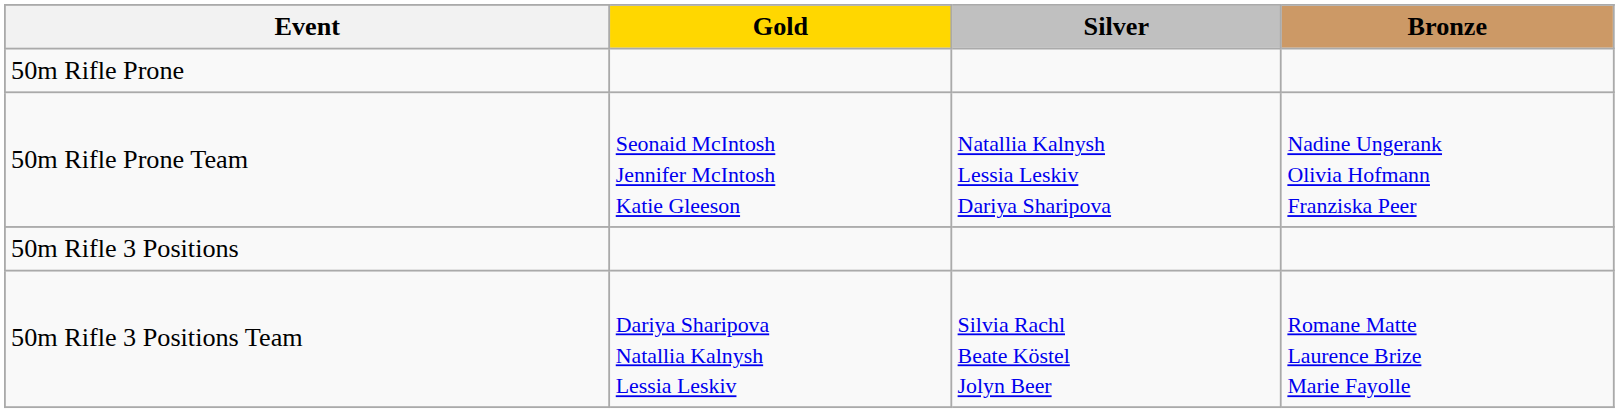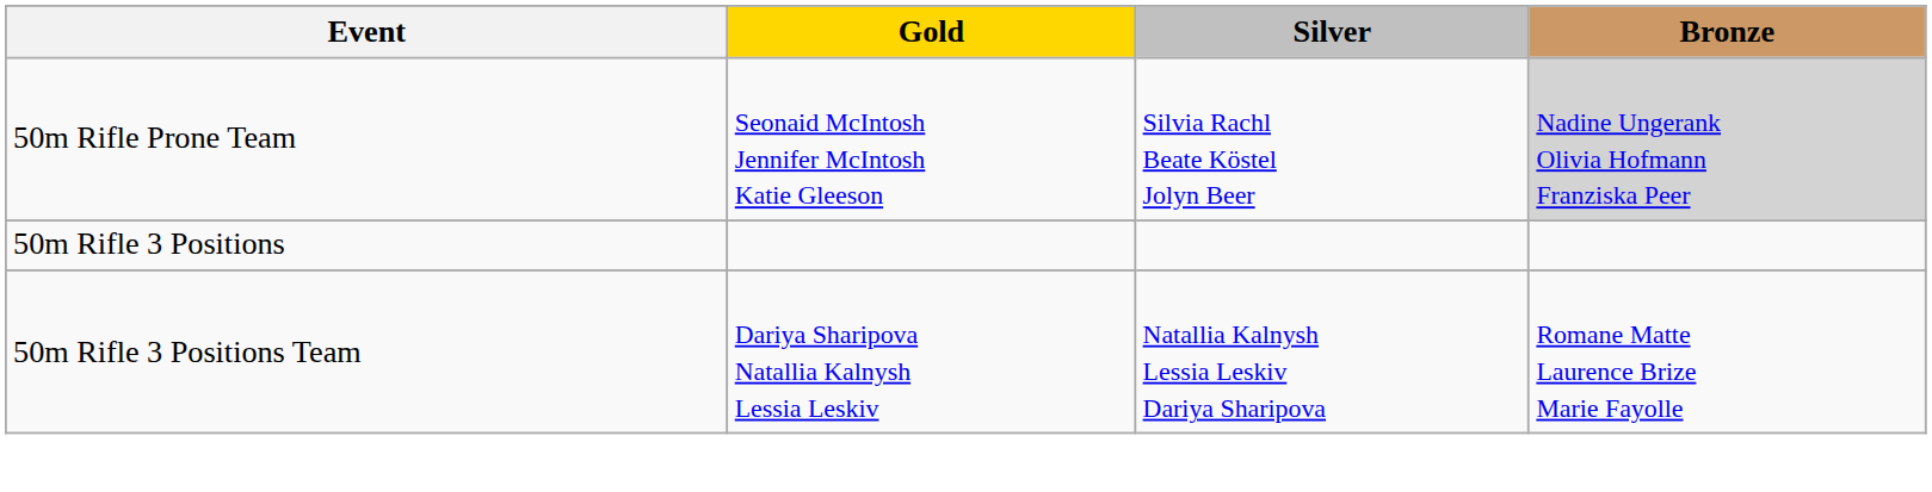- row: 50m Rifle Prone
50m Rifle Prone Team | Silver: Natallia Kalnysh Lessia Leskiv Dariya Sharipova -> Silvia Rachl Beate Köstel Jolyn Beer
50m Rifle Prone Team | Bronze: no background -> lightgrey background
50m Rifle 3 Positions Team | Silver: Silvia Rachl Beate Köstel Jolyn Beer -> Natallia Kalnysh Lessia Leskiv Dariya Sharipova
